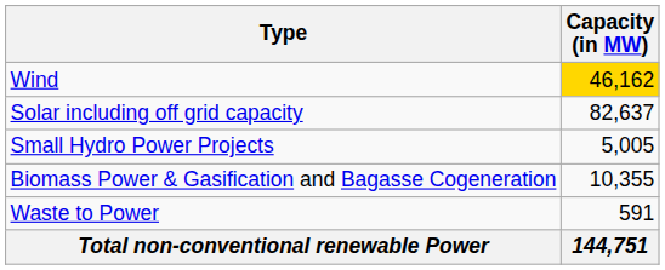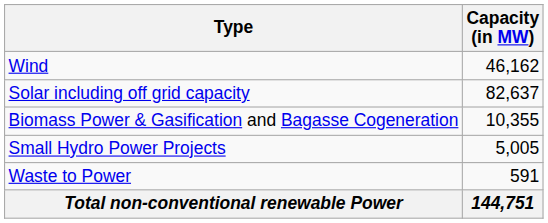Wind | Capacity (in MW): gold background -> no background
rows swapped: Small Hydro Power Projects <-> Biomass Power & Gasification and Bagasse Cogeneration
